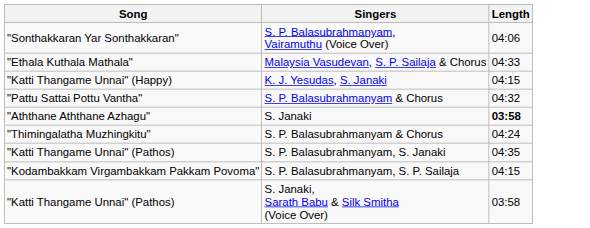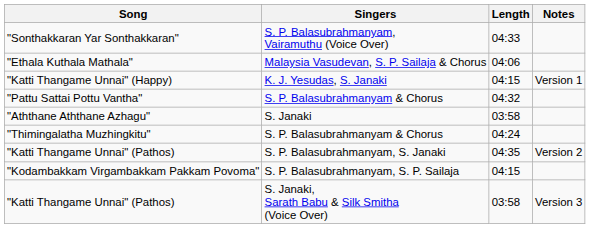+ column: Notes | Version 1 | Version 2 | Version 3
"Sonthakkaran Yar Sonthakkaran" | Length: 04:06 -> 04:33
"Ethala Kuthala Mathala" | Length: 04:33 -> 04:06
"Aththane Aththane Azhagu" | Length: bold -> normal
